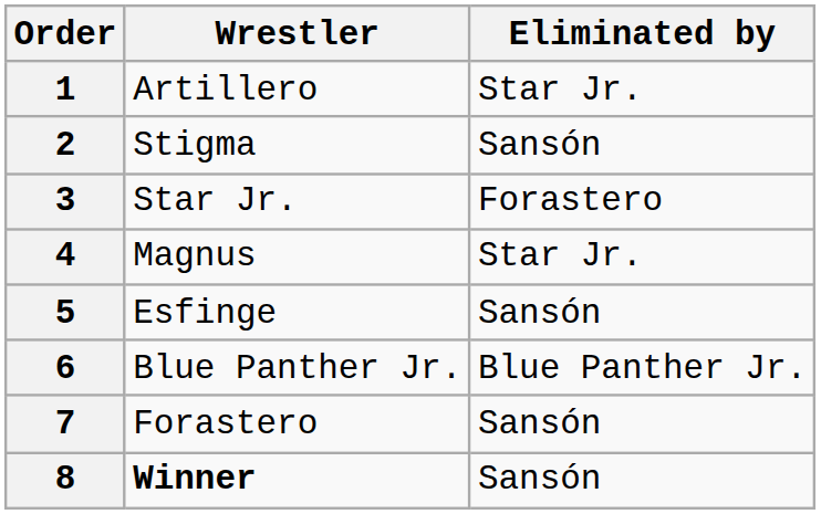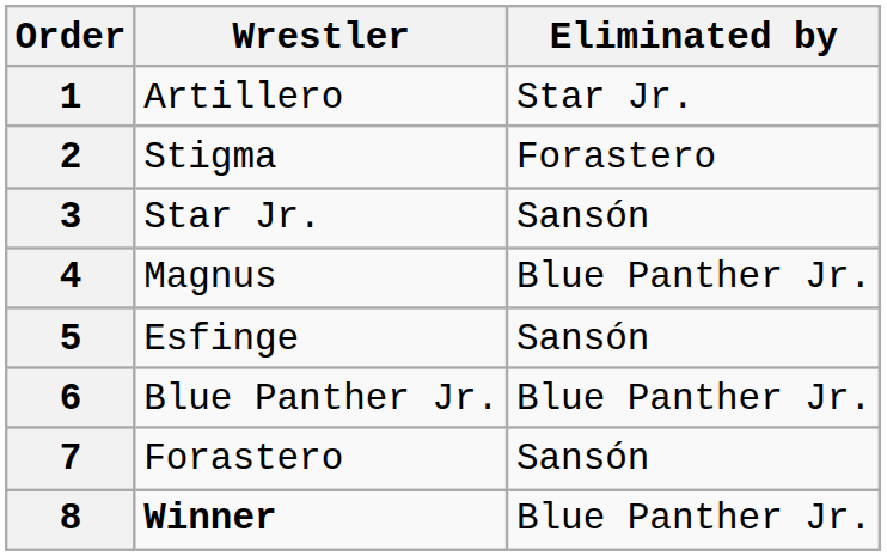2 | Eliminated by: Sansón -> Forastero
3 | Eliminated by: Forastero -> Sansón
4 | Eliminated by: Star Jr. -> Blue Panther Jr.
8 | Eliminated by: Sansón -> Blue Panther Jr.
